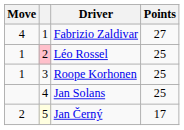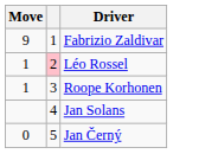- column: Points | 27 | 25 | 25 | 25 | 17
Fabrizio Zaldivar | Move: 4 -> 9
Jan Černý | Move: 2 -> 0
Jan Černý | column 2: lightyellow background -> no background
